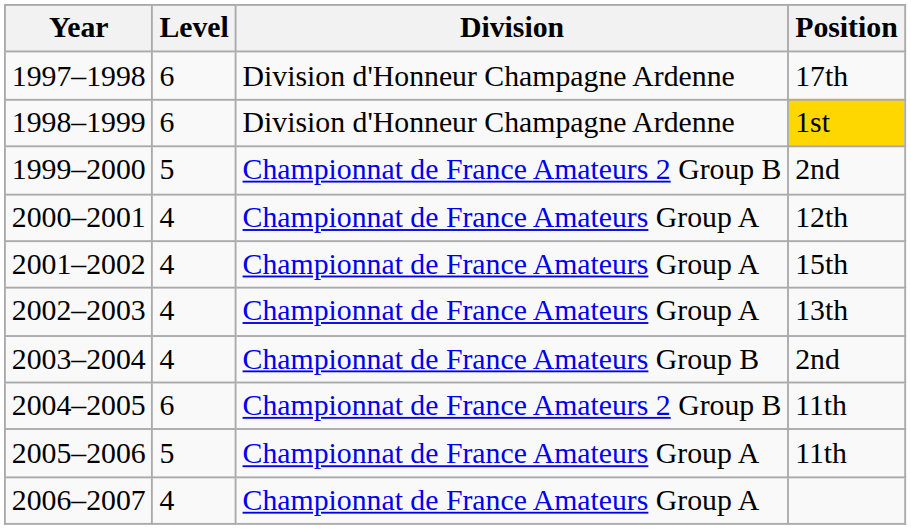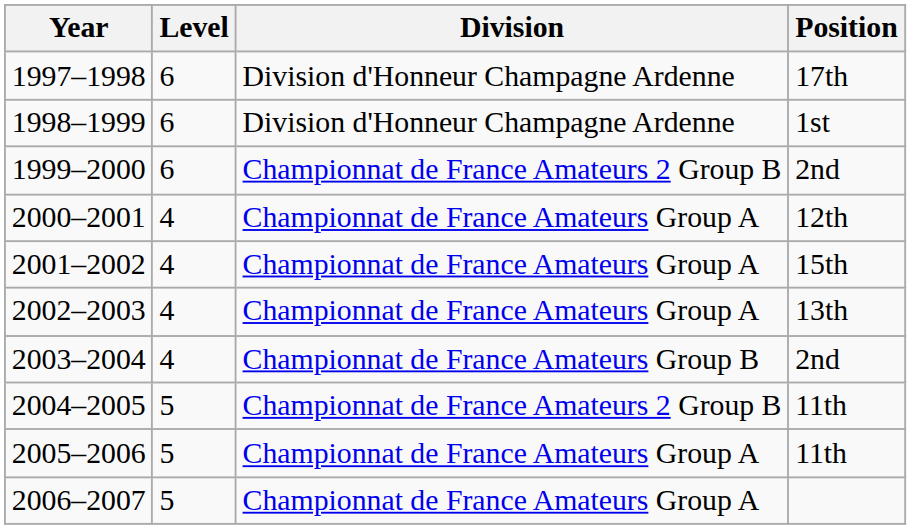1998–1999 | Position: gold background -> no background
1999–2000 | Level: 5 -> 6
2004–2005 | Level: 6 -> 5
2006–2007 | Level: 4 -> 5
